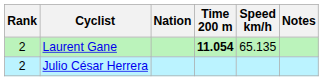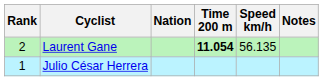Laurent Gane | Speed km/h: 65.135 -> 56.135
Julio César Herrera | Rank: 2 -> 1
